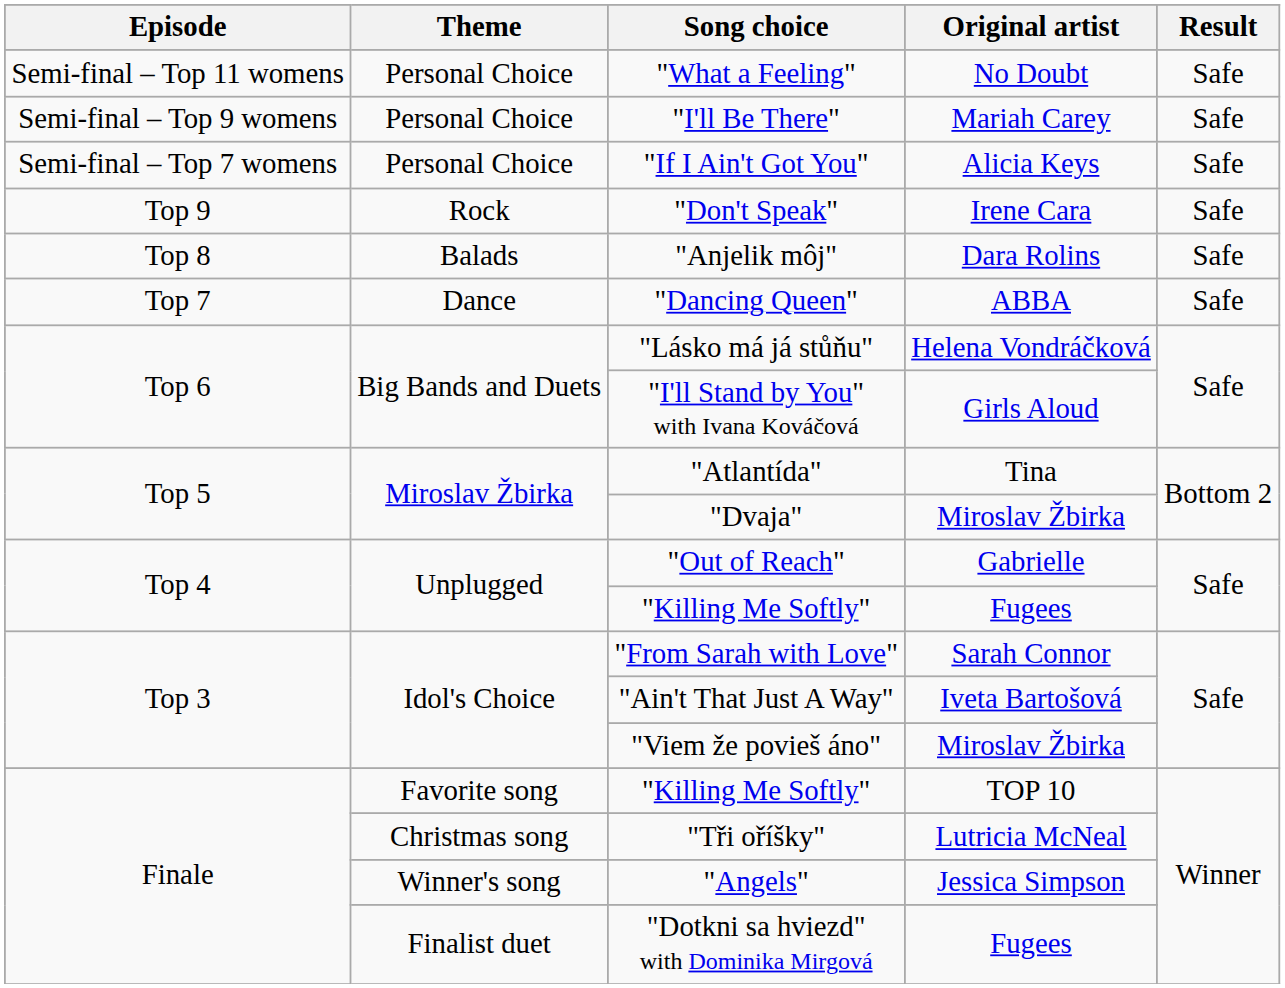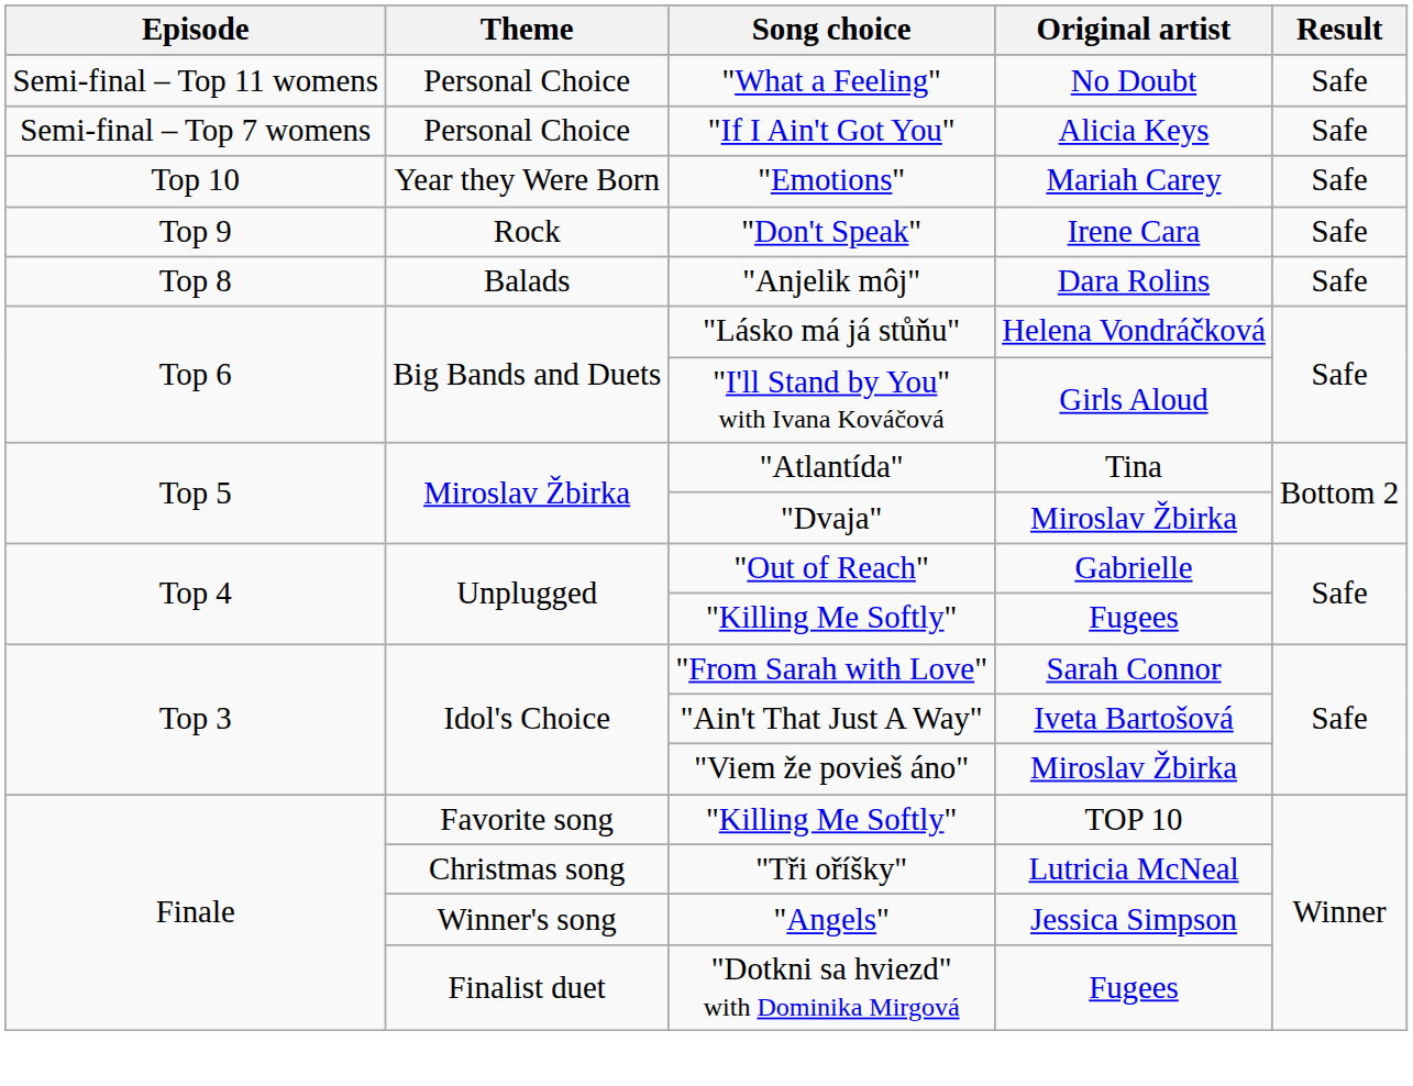- row: Semi-final – Top 9 womens | Personal Choice | "I'll Be There" | Mariah Carey | Safe
+ row: Top 10 | Year they Were Born | "Emotions" | Mariah Carey | Safe
- row: Top 7 | Dance | "Dancing Queen" | ABBA | Safe
